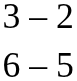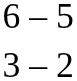rows swapped: 6 – 5 <-> 3 – 2
